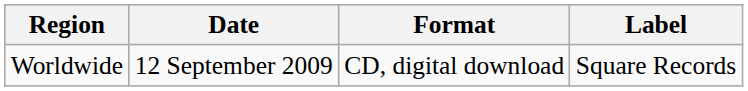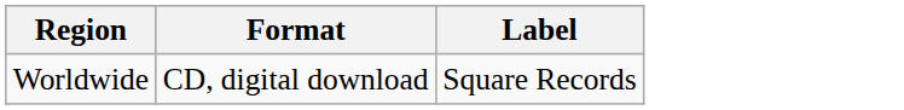- column: Date | 12 September 2009
